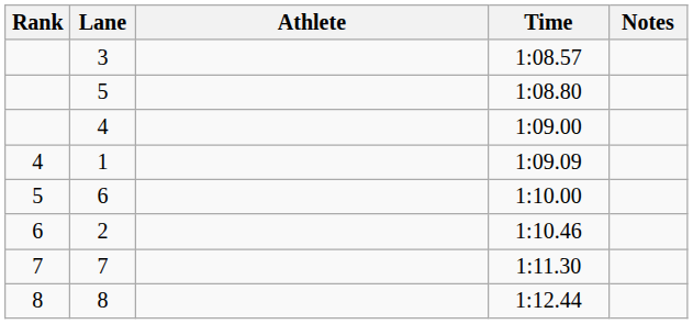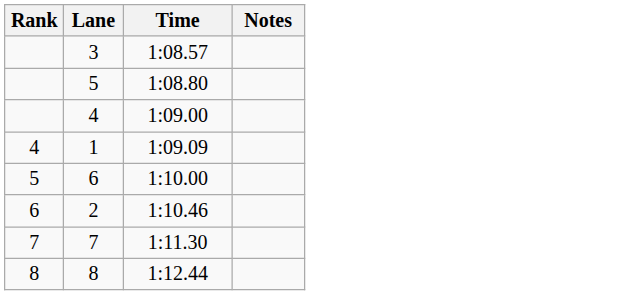- column: Athlete
